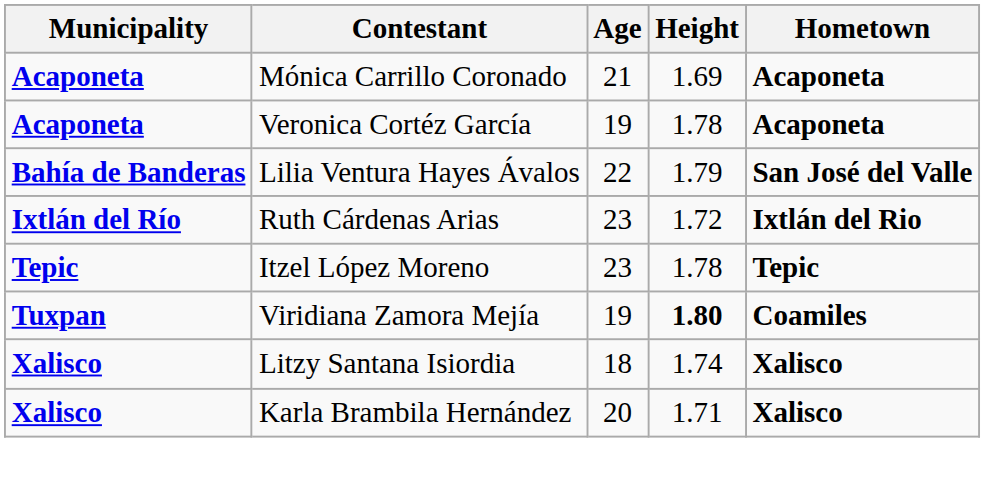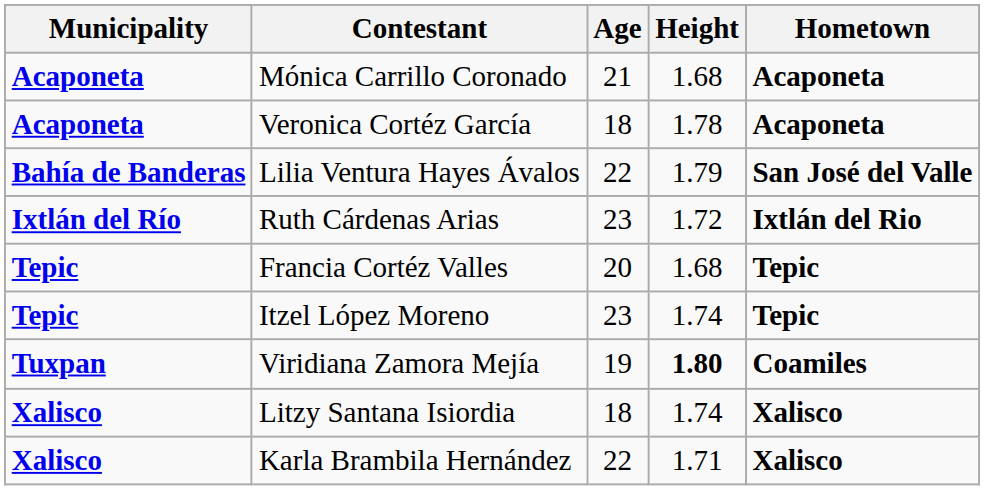Mónica Carrillo Coronado | Height: 1.69 -> 1.68
Veronica Cortéz García | Age: 19 -> 18
+ row: Tepic | Francia Cortéz Valles | 20 | 1.68 | Tepic
Itzel López Moreno | Height: 1.78 -> 1.74
Karla Brambila Hernández | Age: 20 -> 22
